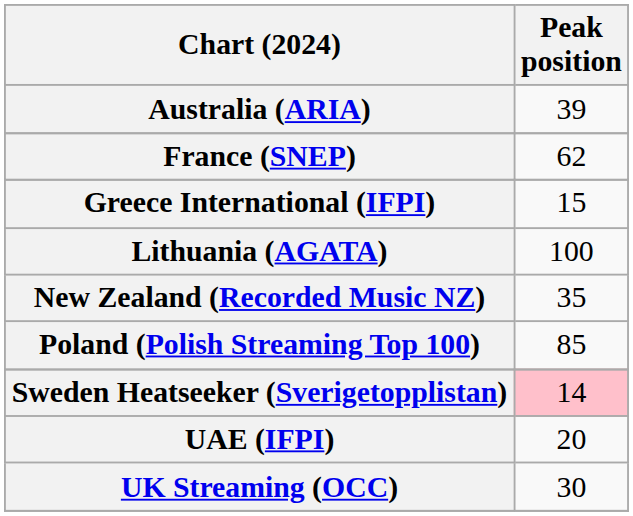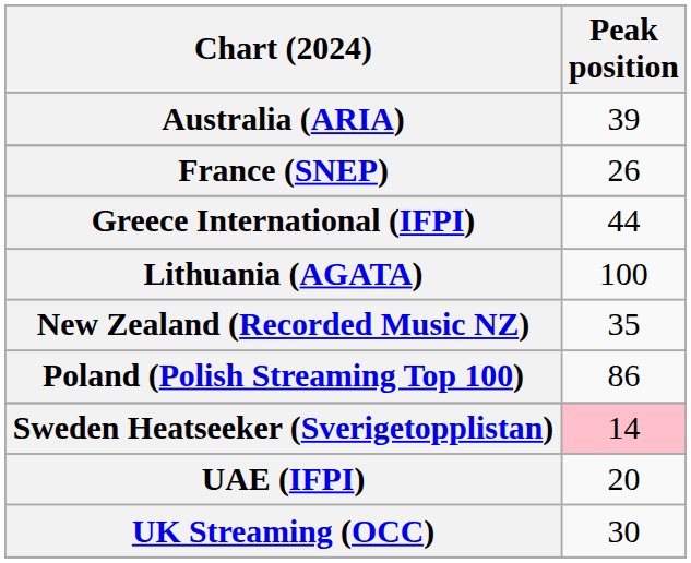France (SNEP) | Peak position: 62 -> 26
Greece International (IFPI) | Peak position: 15 -> 44
Poland (Polish Streaming Top 100) | Peak position: 85 -> 86
